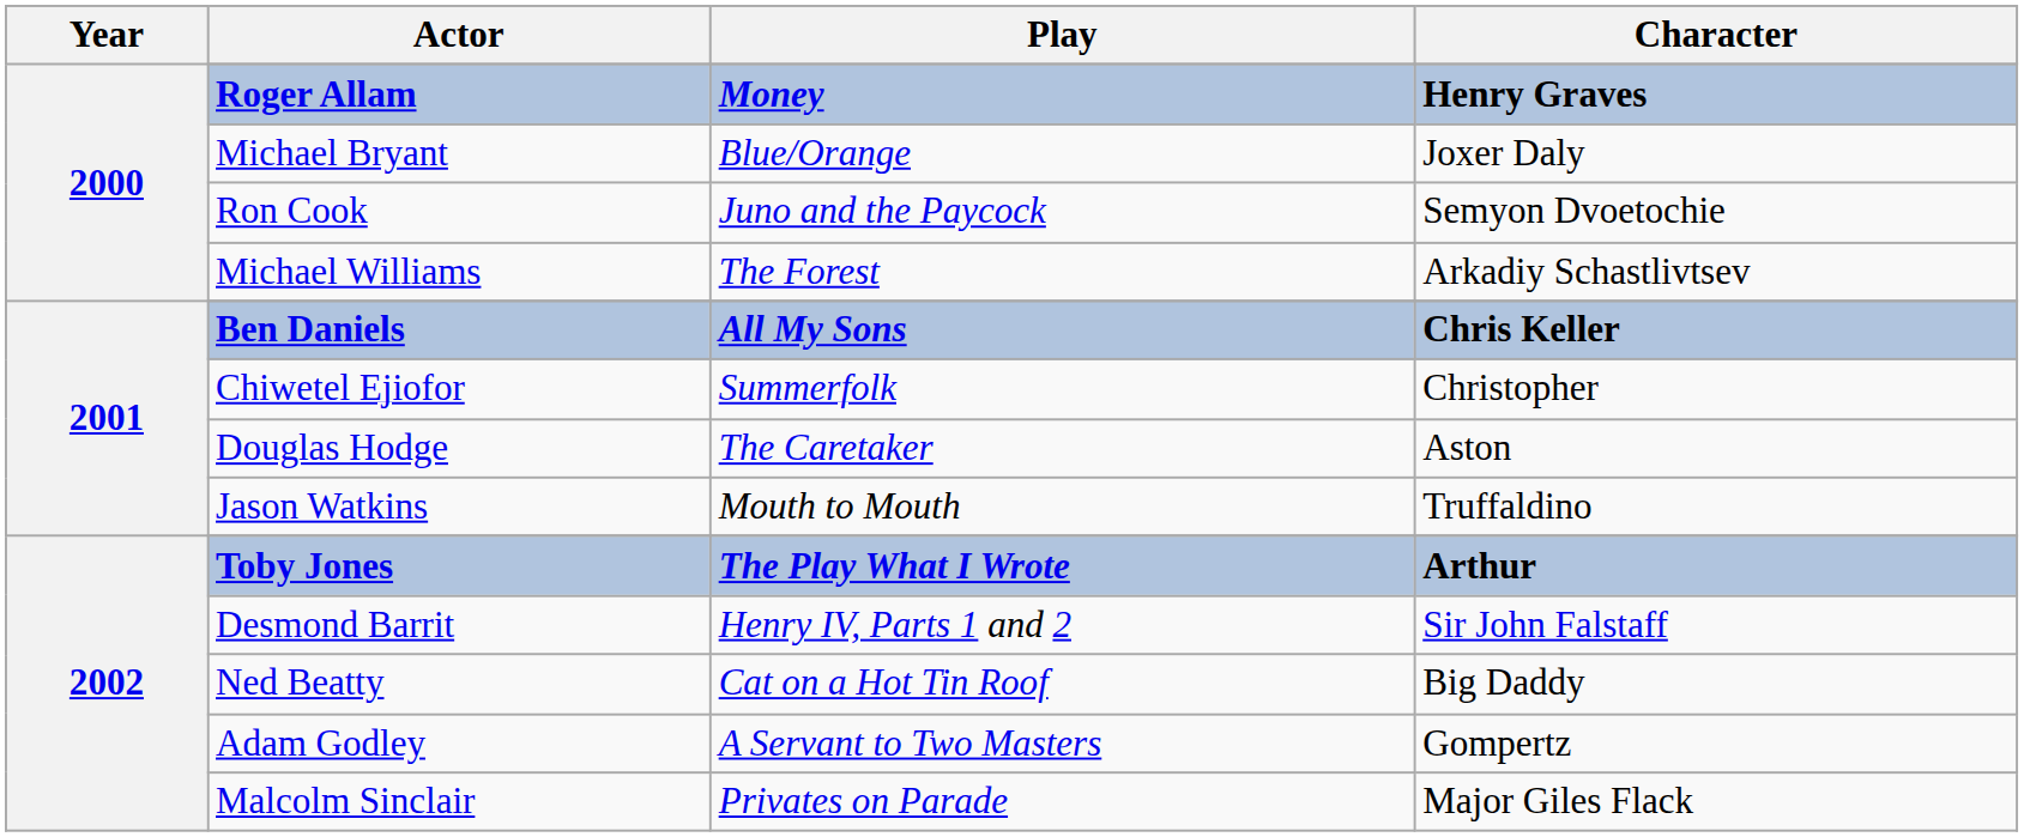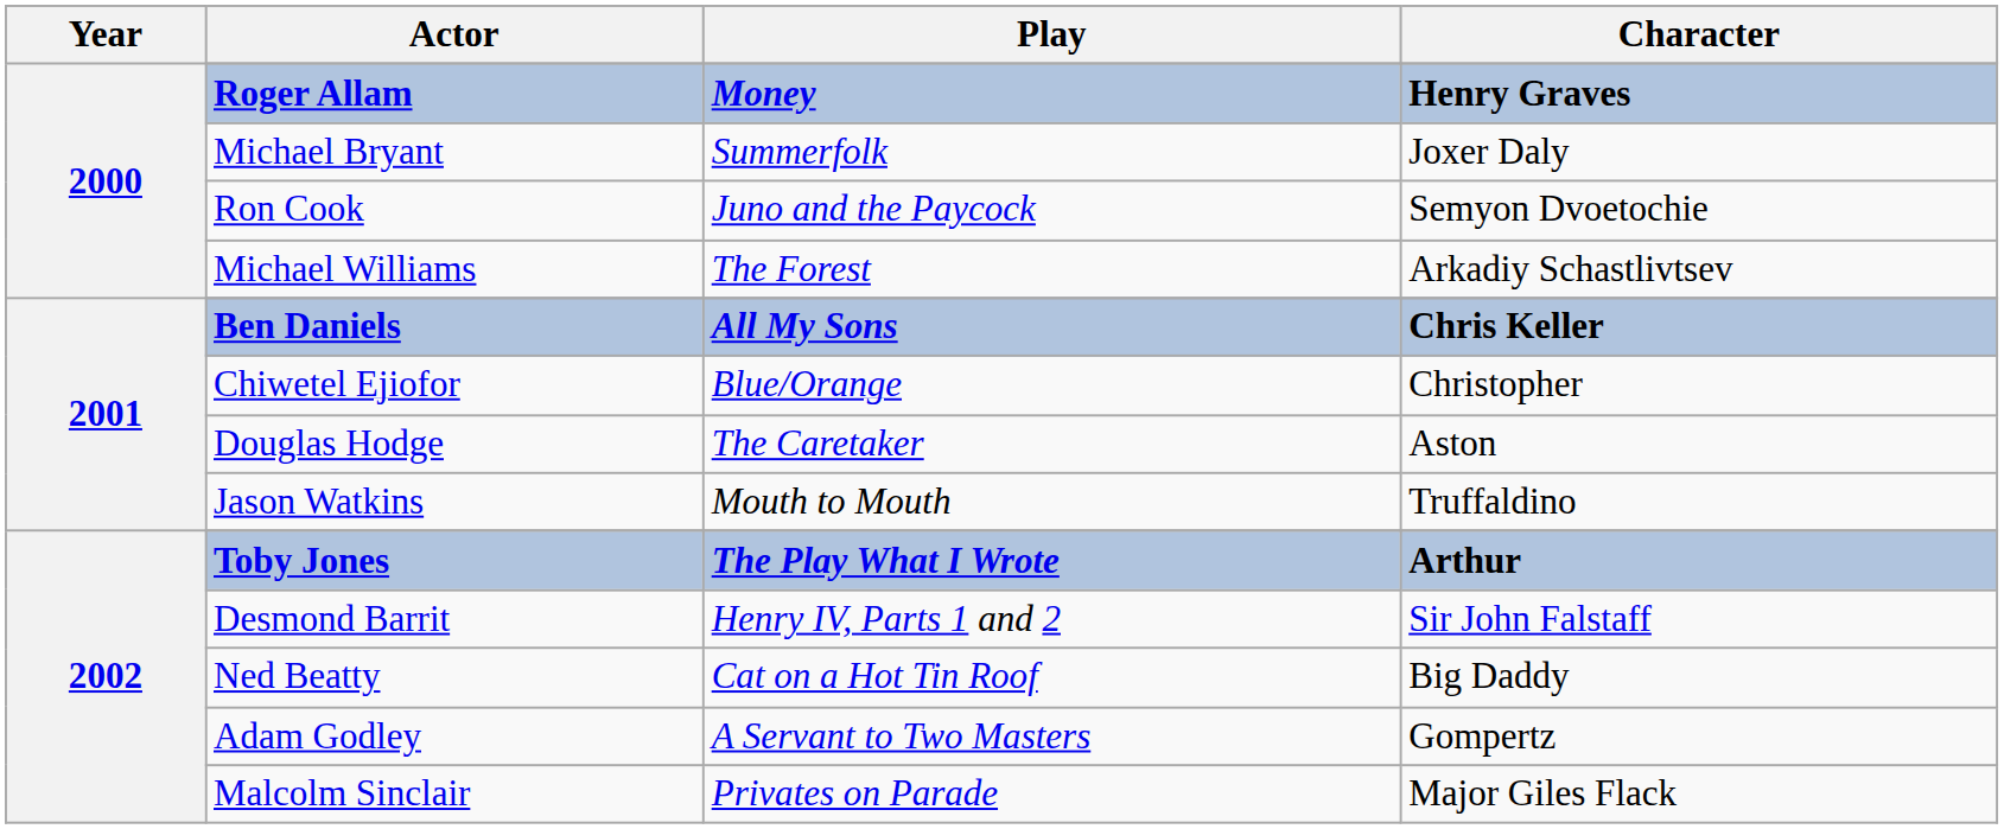Michael Bryant | Play: Blue/Orange -> Summerfolk
Chiwetel Ejiofor | Play: Summerfolk -> Blue/Orange
